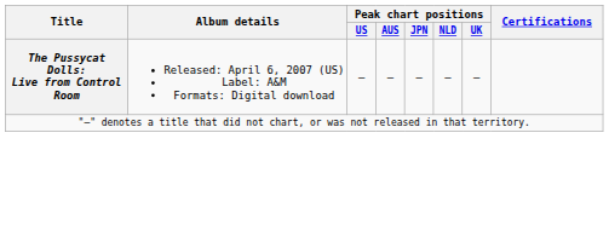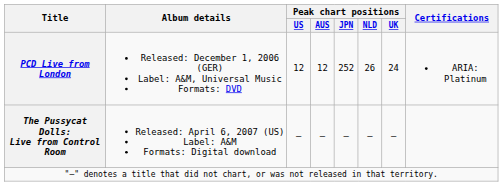+ row: PCD Live from London | Released: December 1, 2006 (GER) Label: A&M, Universal Music Formats: DVD | 12 | 12 | 252 | 26 | 24 | ARIA: Platinum
